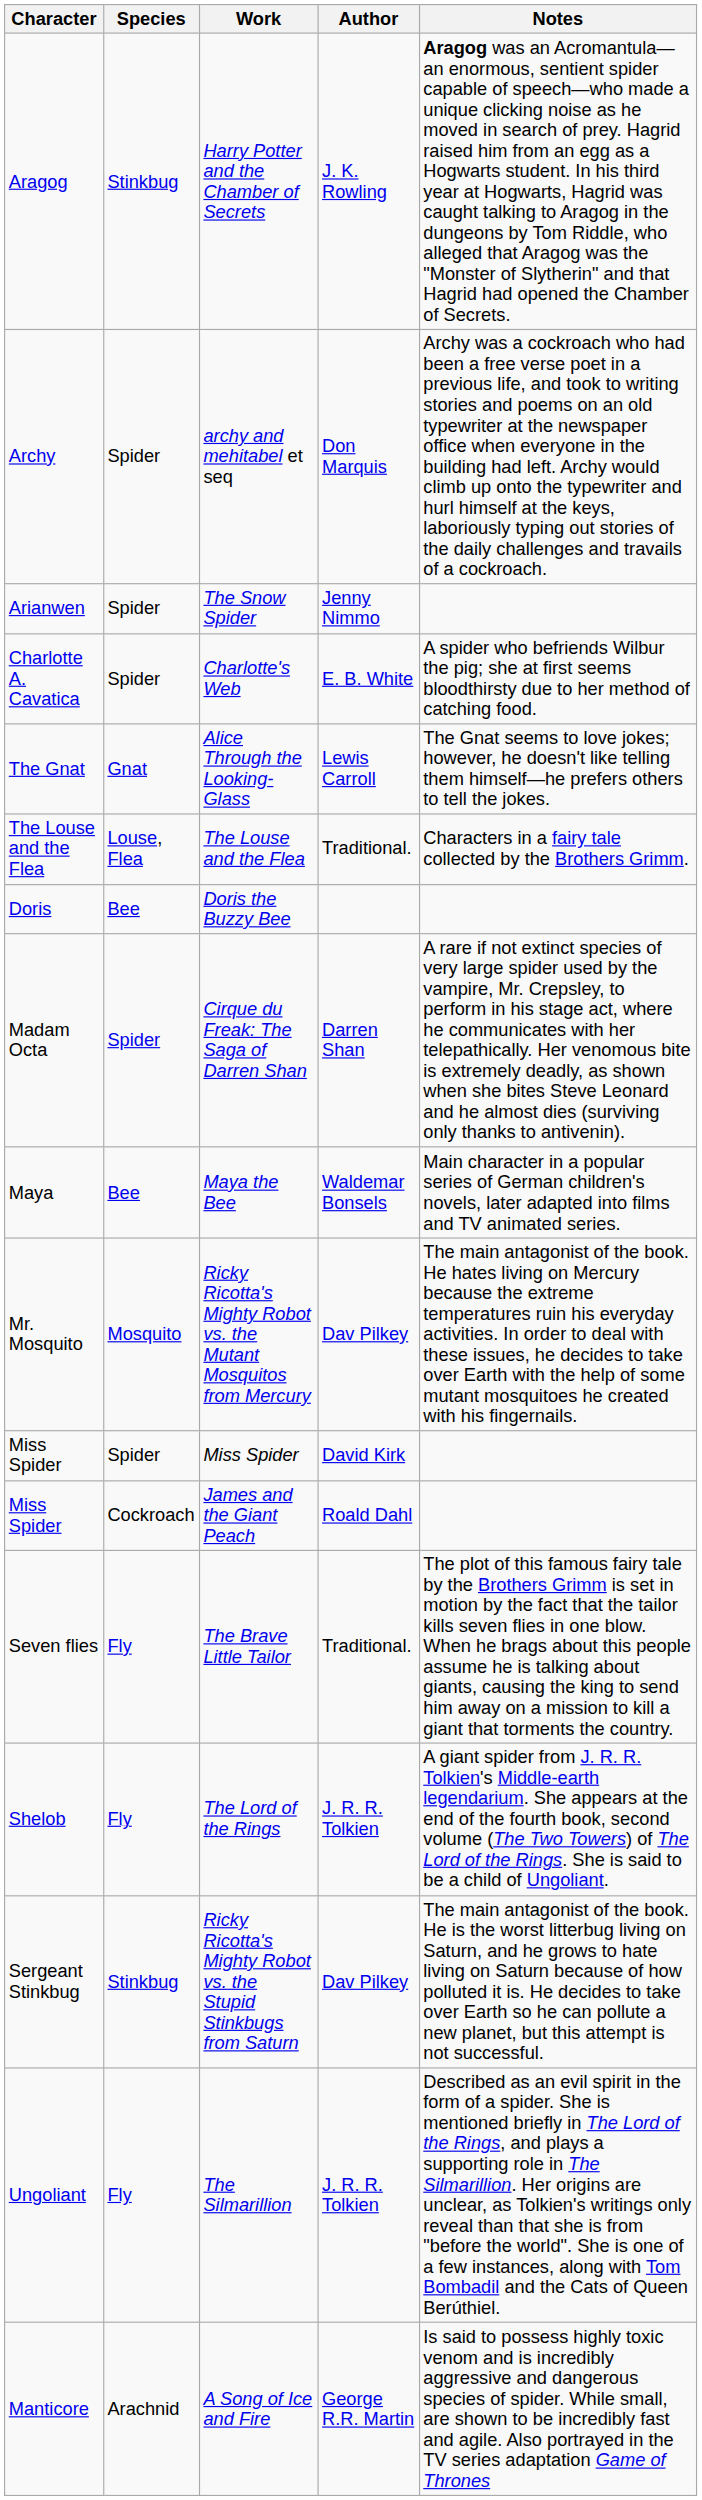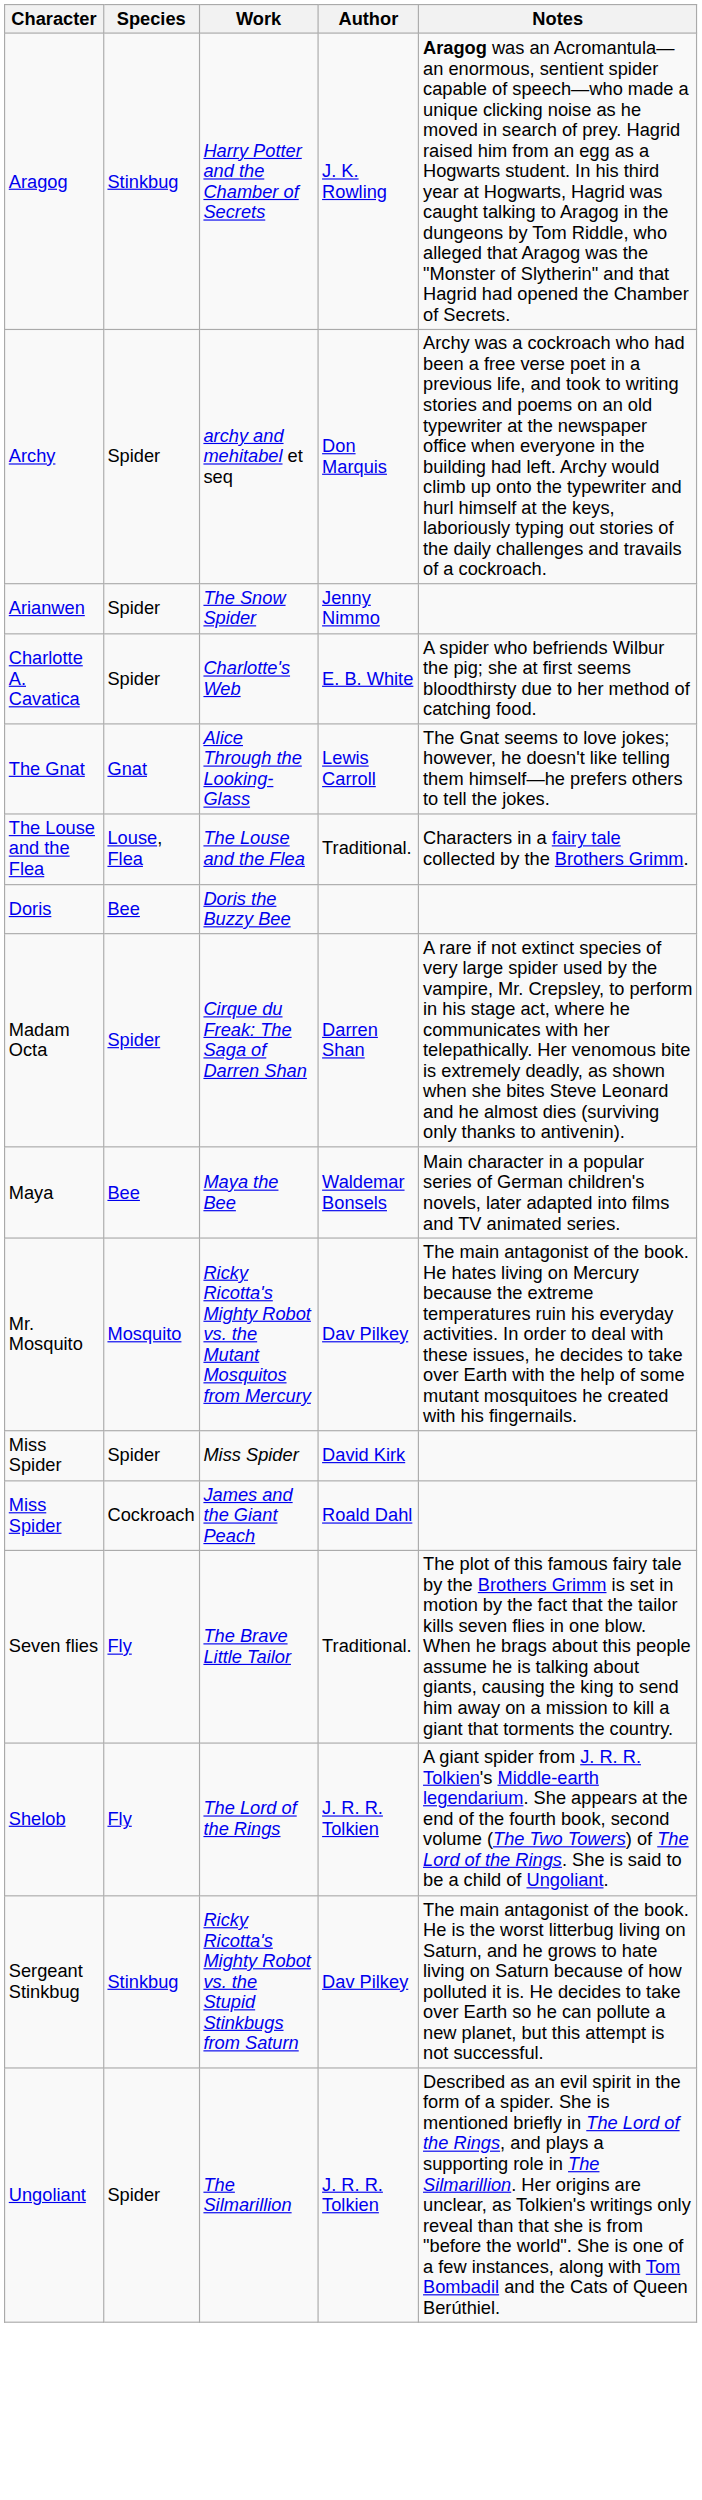The Silmarillion | Species: Fly -> Spider
- row: Manticore | Arachnid | A Song of Ice and Fire | George R.R. Martin | Is said to possess highly toxic venom and is incredibly aggressive and dangerous species of spider. While small, are shown to be incredibly fast and agile. Also portrayed in the TV series adaptation Game of Thrones
